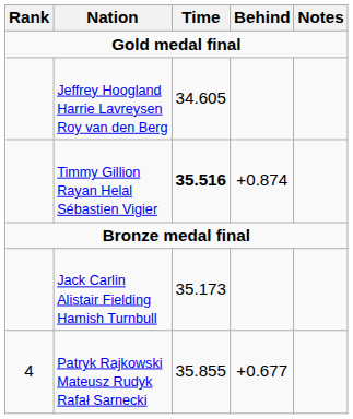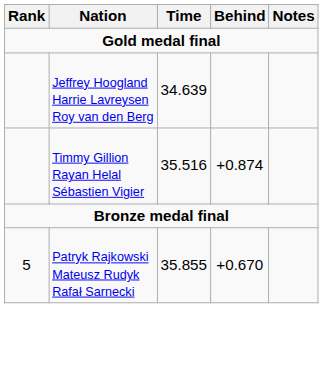Jeffrey Hoogland Harrie Lavreysen Roy van den Berg | Time: 34.605 -> 34.639
Timmy Gillion Rayan Helal Sébastien Vigier | Time: bold -> normal
- row: Jack Carlin Alistair Fielding Hamish Turnbull | 35.173
Patryk Rajkowski Mateusz Rudyk Rafał Sarnecki | Rank: 4 -> 5
Patryk Rajkowski Mateusz Rudyk Rafał Sarnecki | Behind: +0.677 -> +0.670
